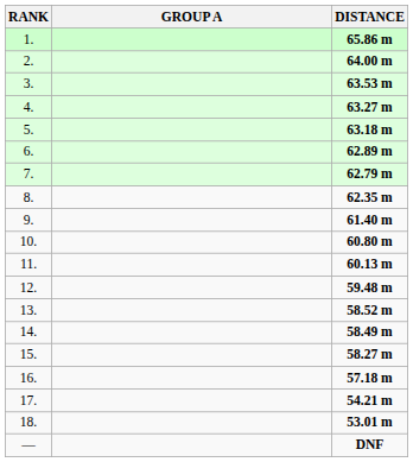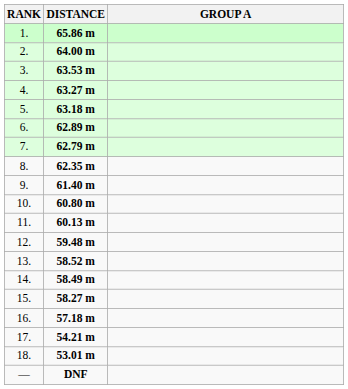columns swapped: GROUP A <-> DISTANCE
